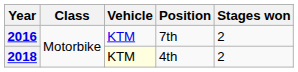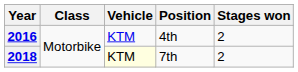2016 | Position: 7th -> 4th
2018 | Position: 4th -> 7th
